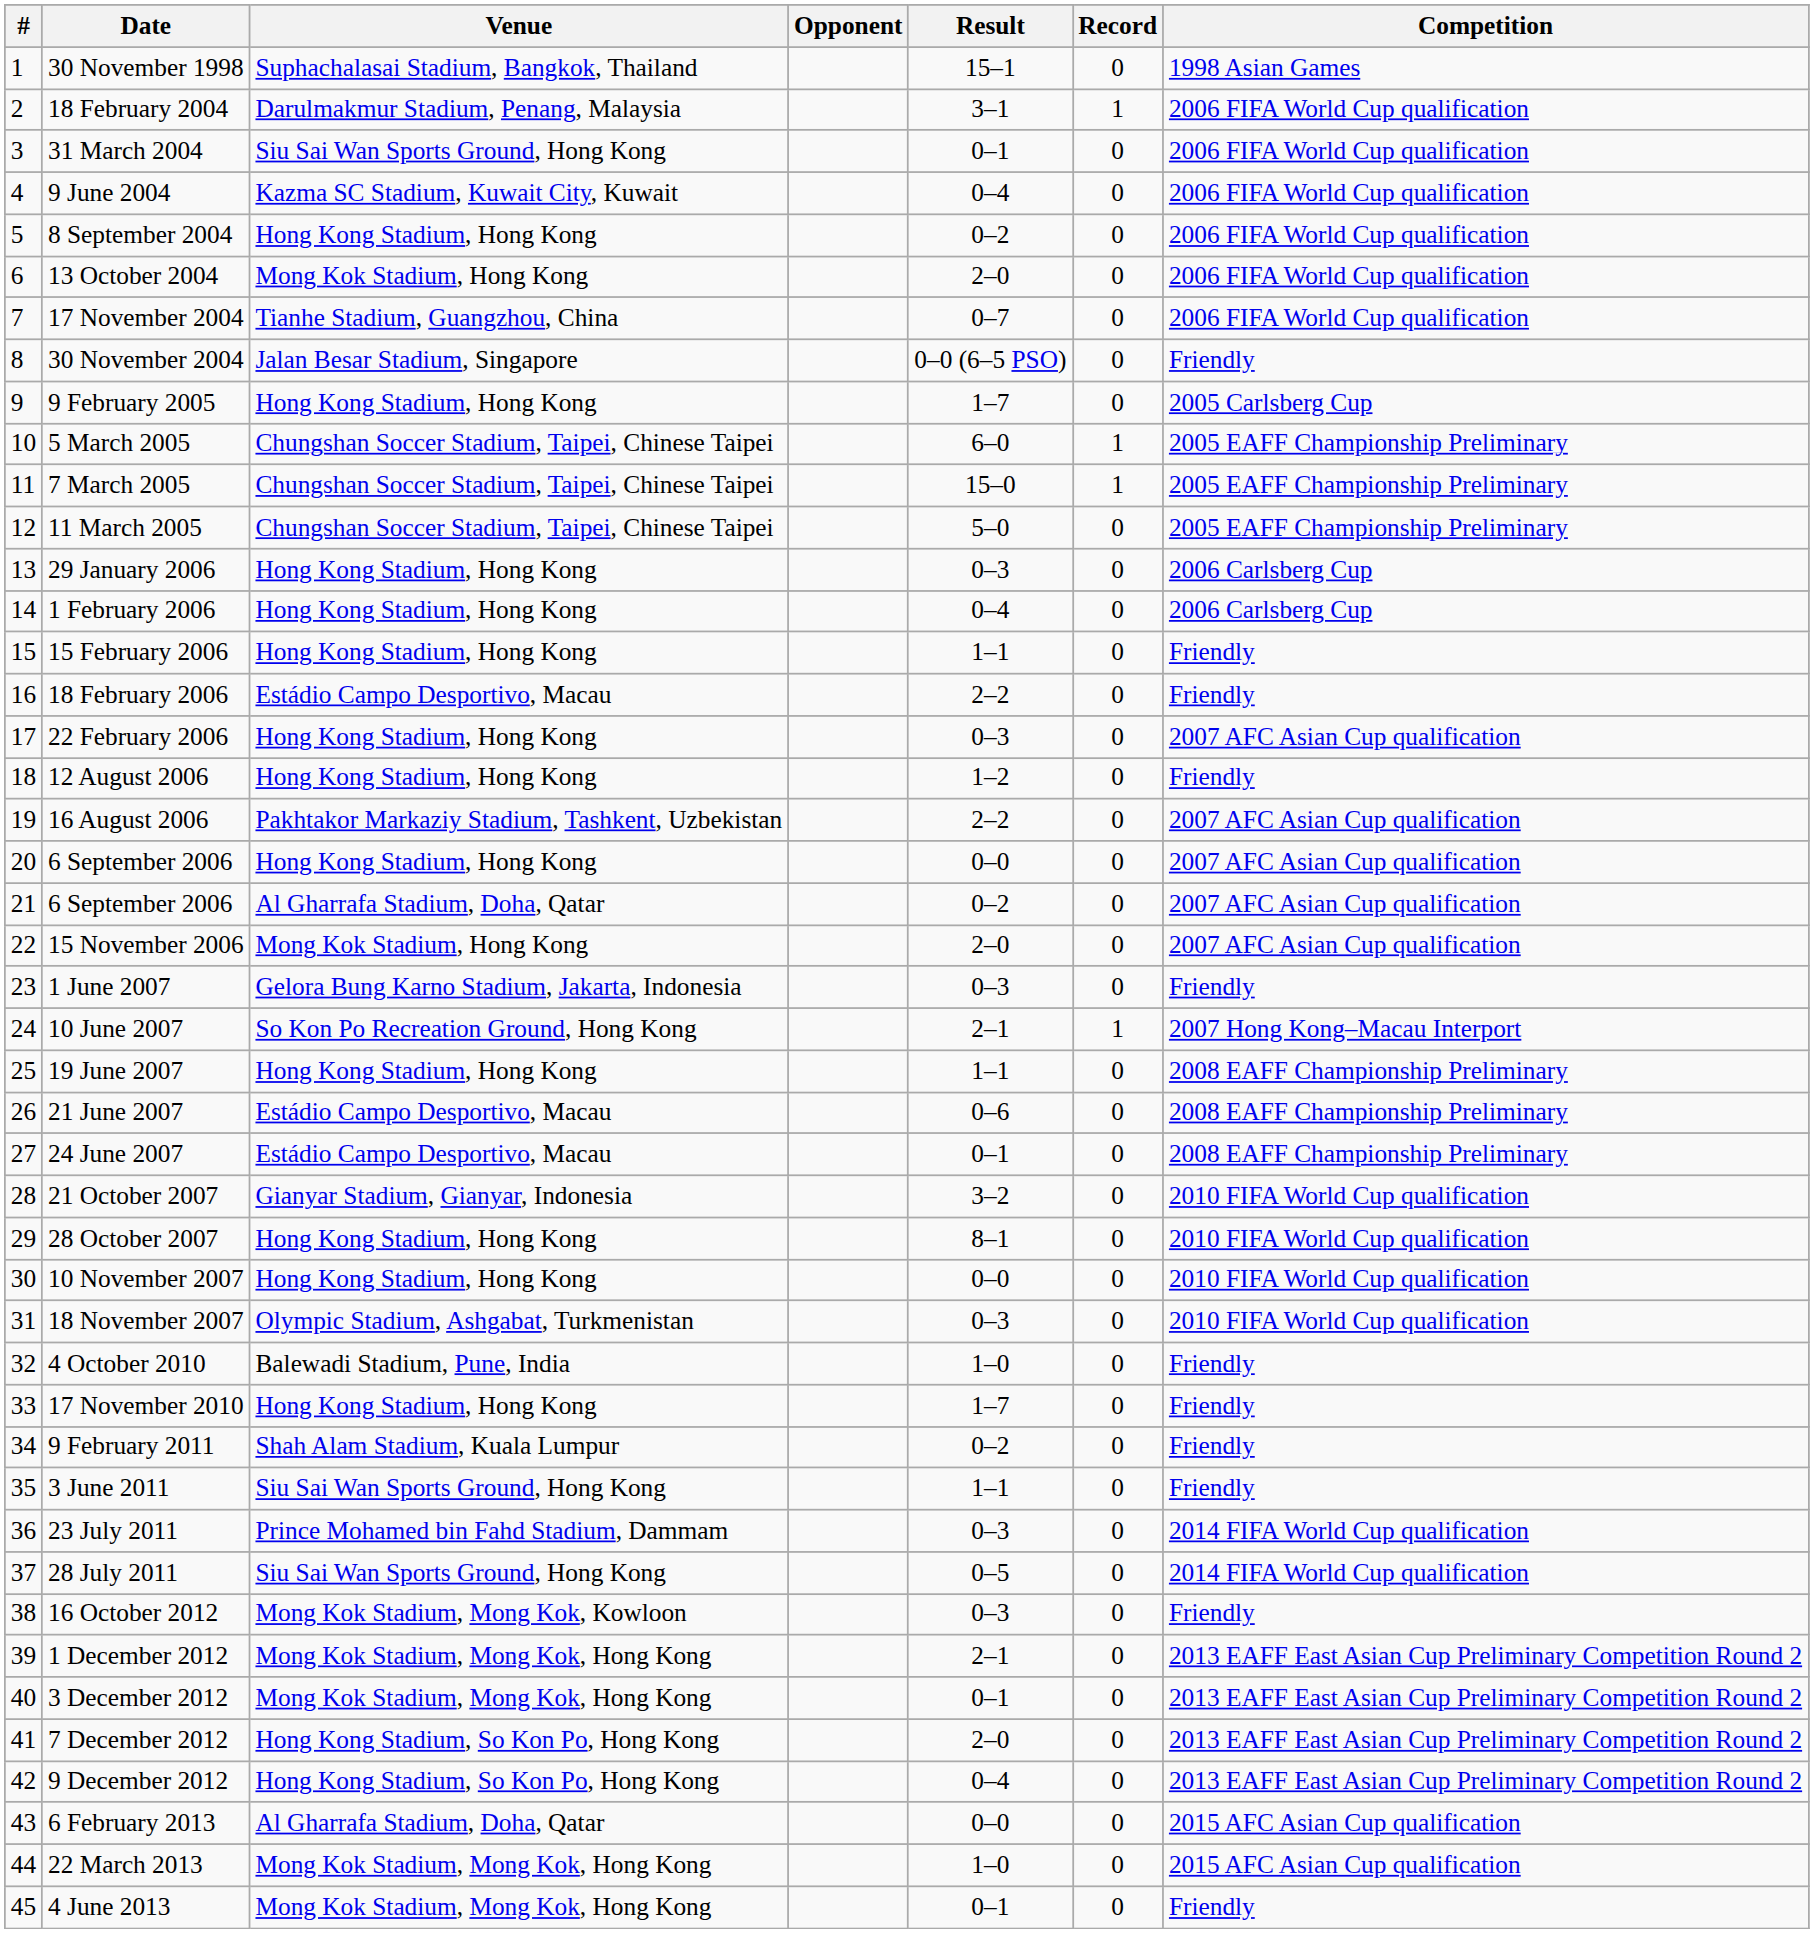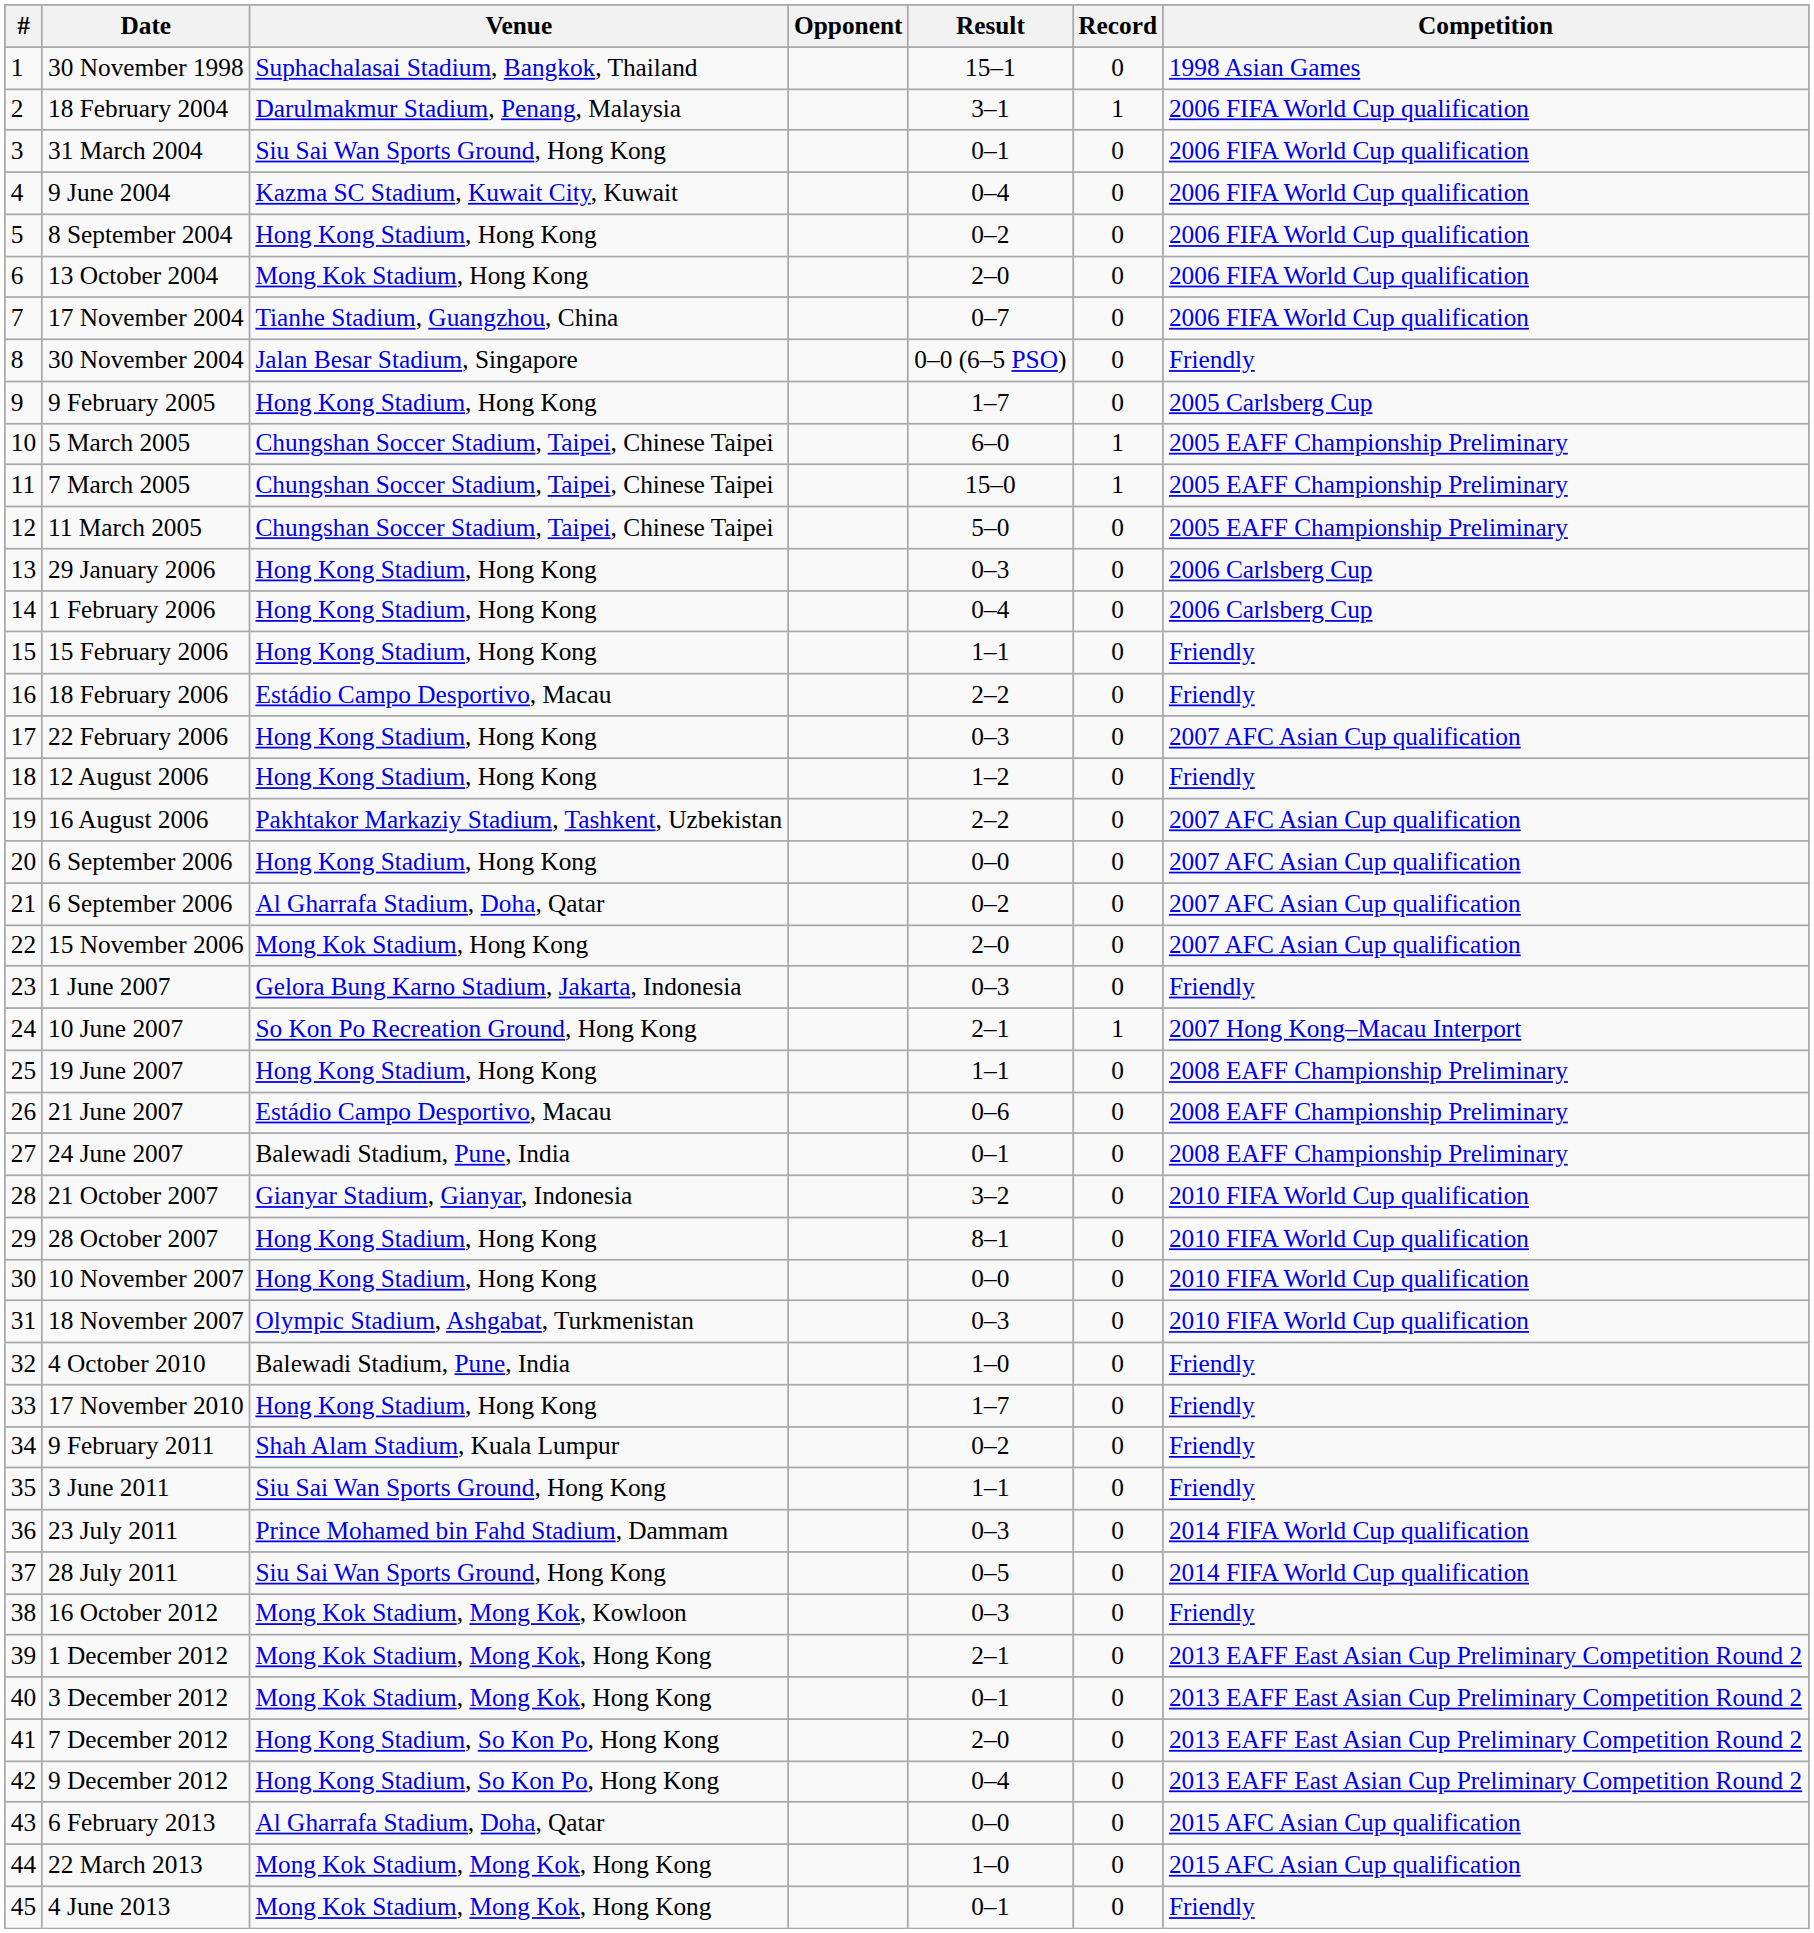24 June 2007 | Venue: Estádio Campo Desportivo, Macau -> Balewadi Stadium, Pune, India
